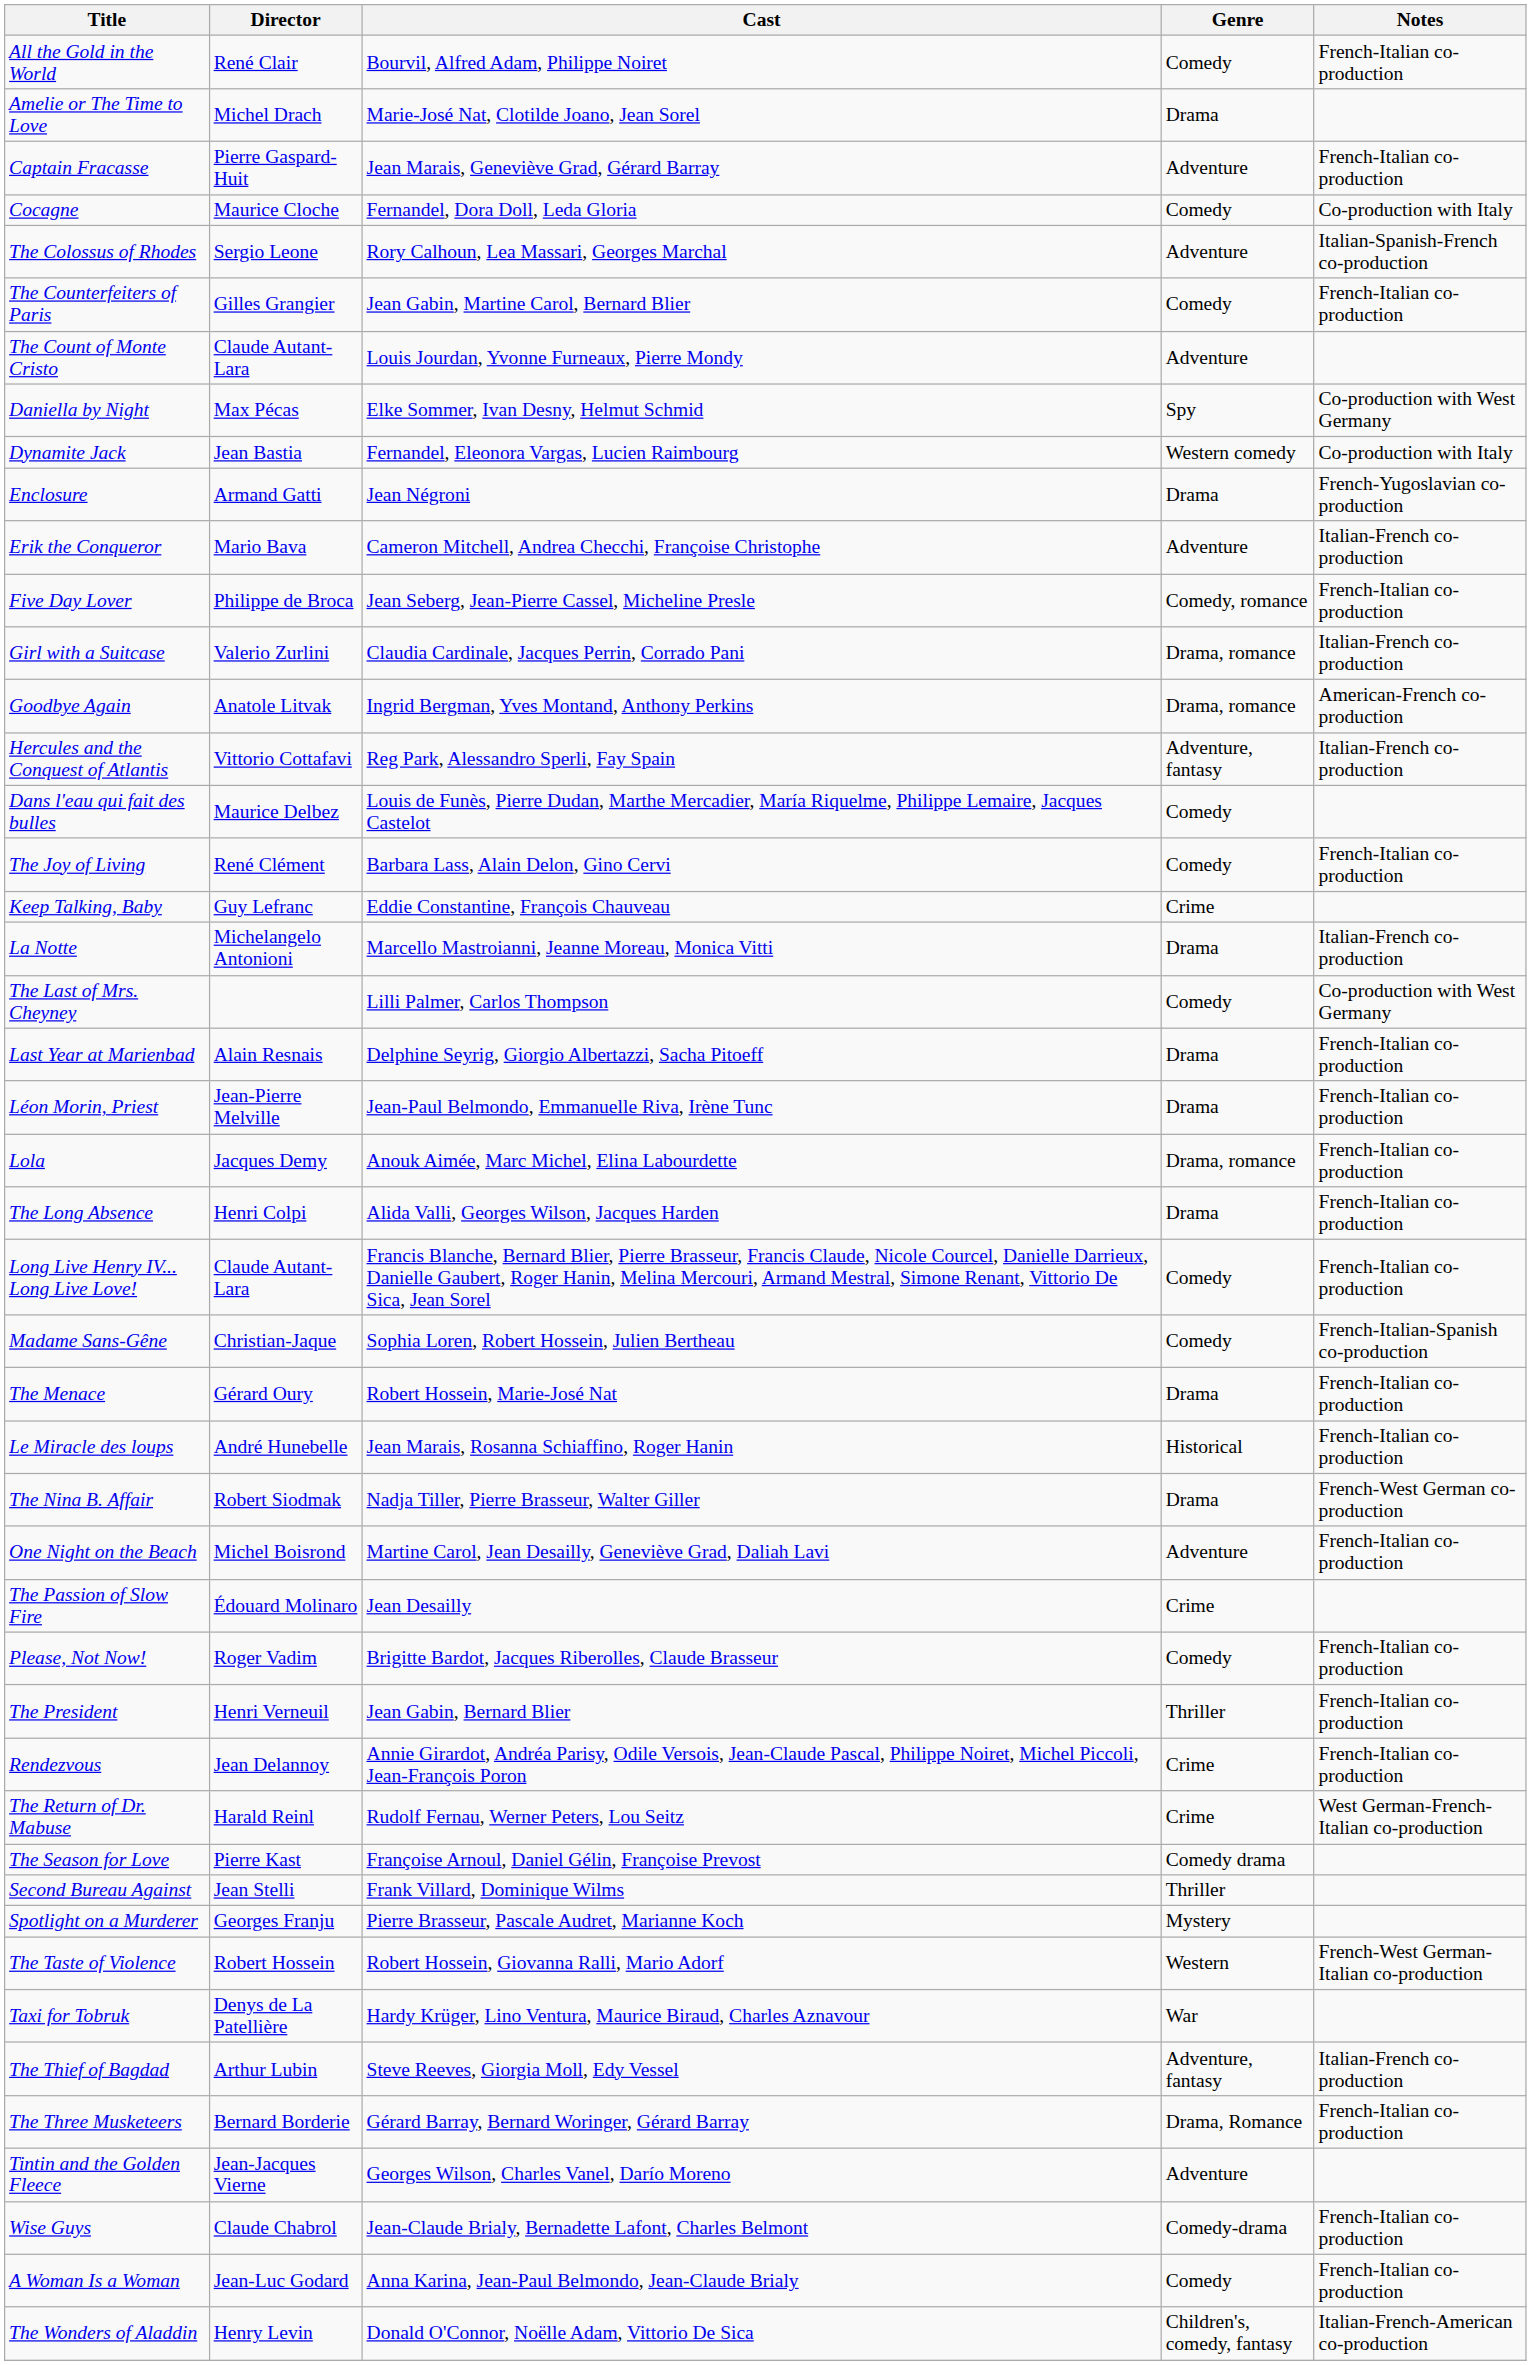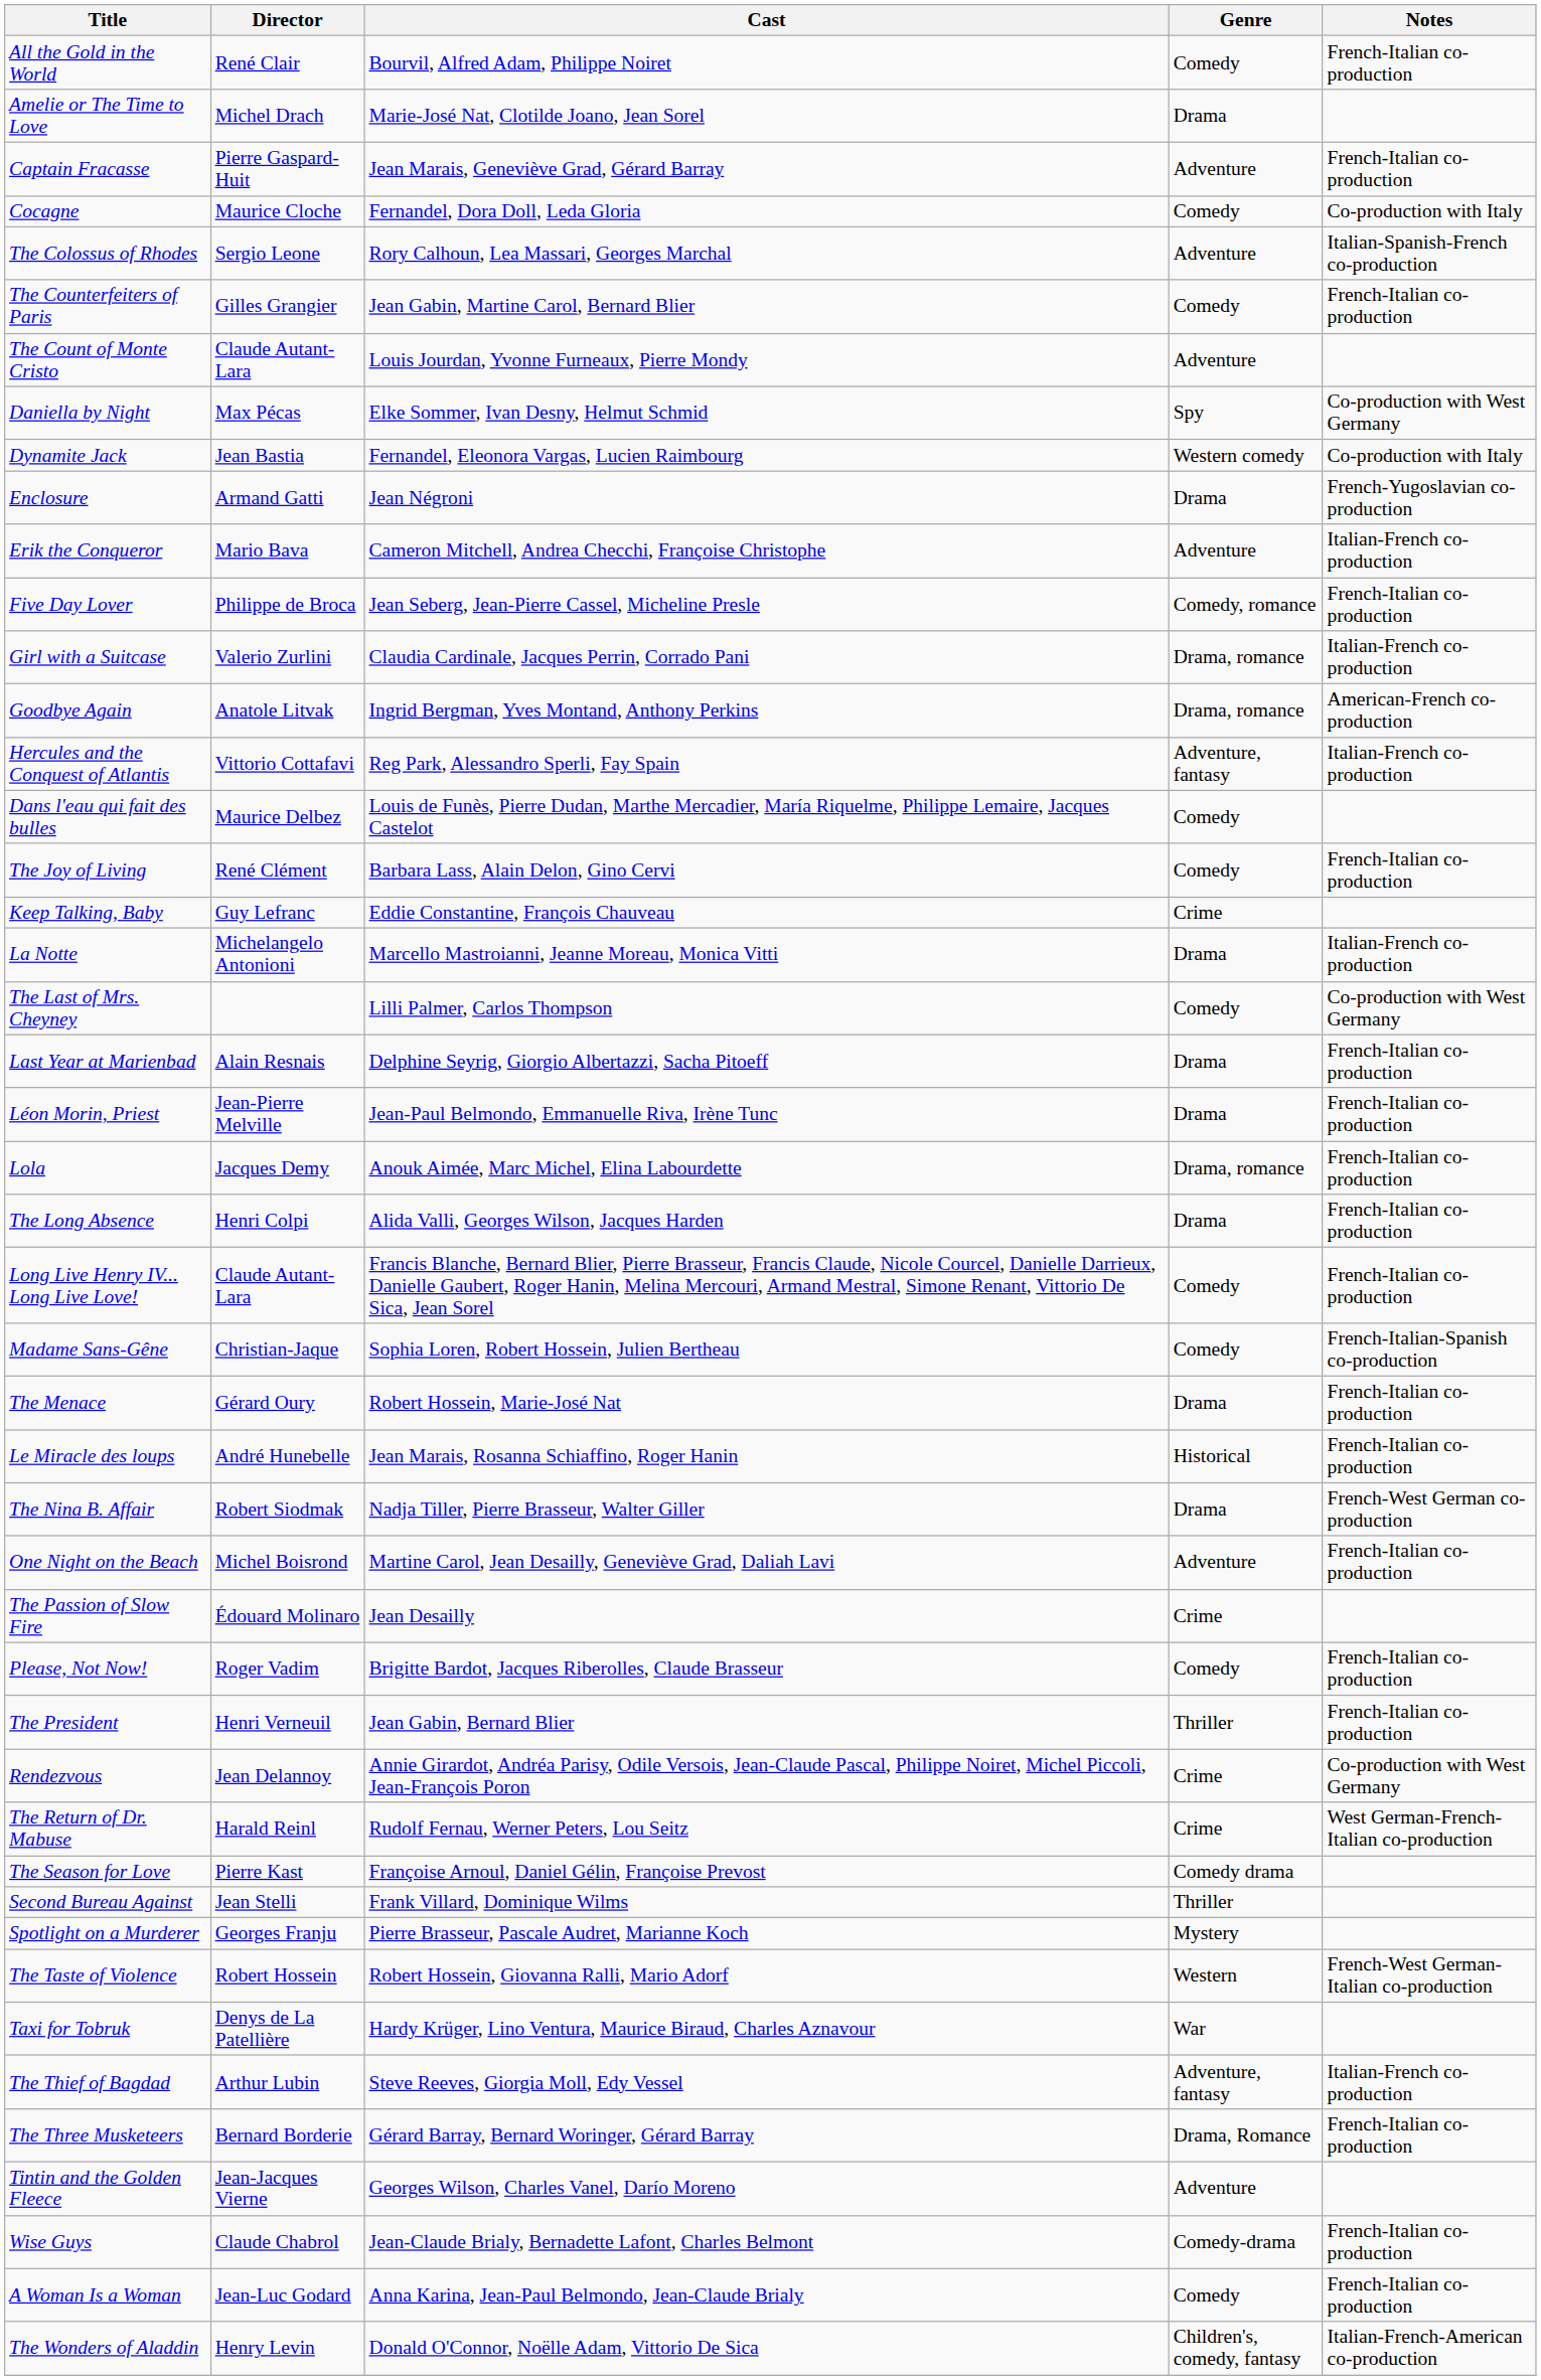Rendezvous | Notes: French-Italian co-production -> Co-production with West Germany
